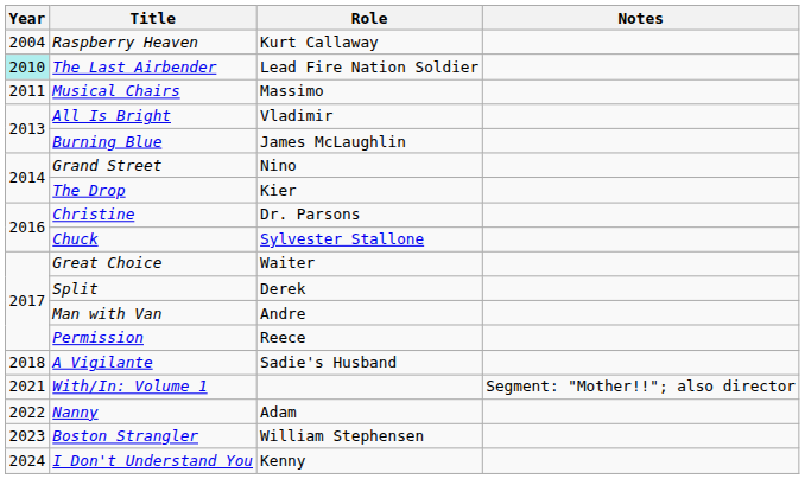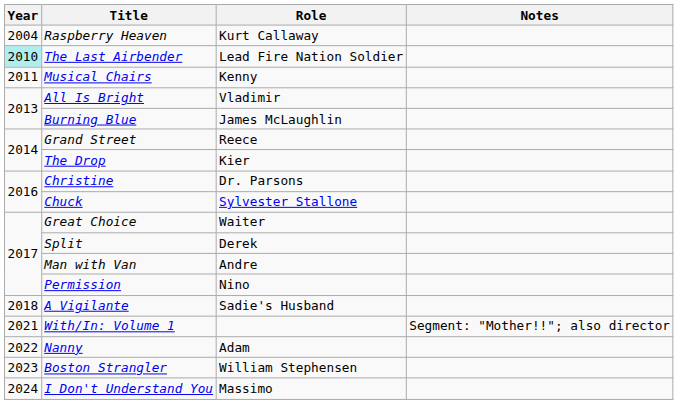Musical Chairs | Role: Massimo -> Kenny
Grand Street | Role: Nino -> Reece
Permission | Role: Reece -> Nino
I Don't Understand You | Role: Kenny -> Massimo
